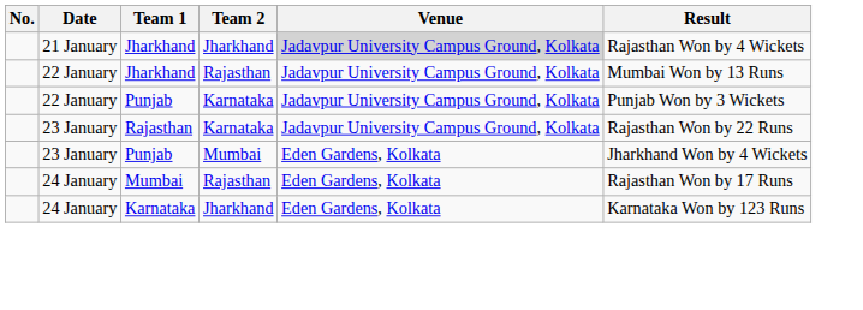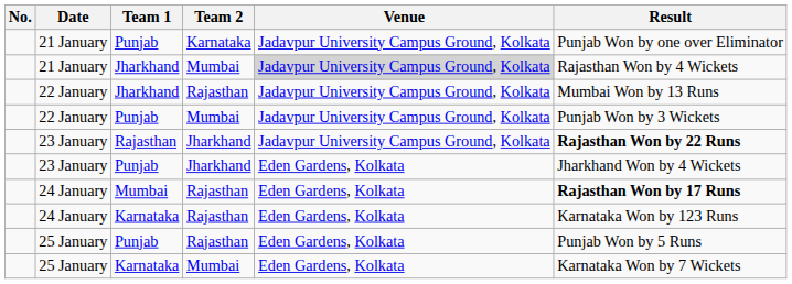+ row: 21 January | Punjab | Karnataka | Jadavpur University Campus Ground, Kolkata | Punjab Won by one over Eliminator
21 January / Jharkhand | Team 2: Jharkhand -> Mumbai
22 January / Punjab | Team 2: Karnataka -> Mumbai
23 January / Rajasthan | Team 2: Karnataka -> Jharkhand
23 January / Rajasthan | Result: normal -> bold
23 January / Punjab | Team 2: Mumbai -> Jharkhand
24 January / Mumbai | Result: normal -> bold
24 January / Karnataka | Team 2: Jharkhand -> Rajasthan
+ row: 25 January | Punjab | Rajasthan | Eden Gardens, Kolkata | Punjab Won by 5 Runs
+ row: 25 January | Karnataka | Mumbai | Eden Gardens, Kolkata | Karnataka Won by 7 Wickets
